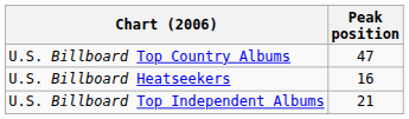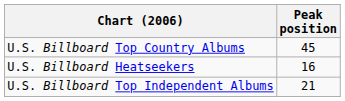U.S. Billboard Top Country Albums | Peak position: 47 -> 45
